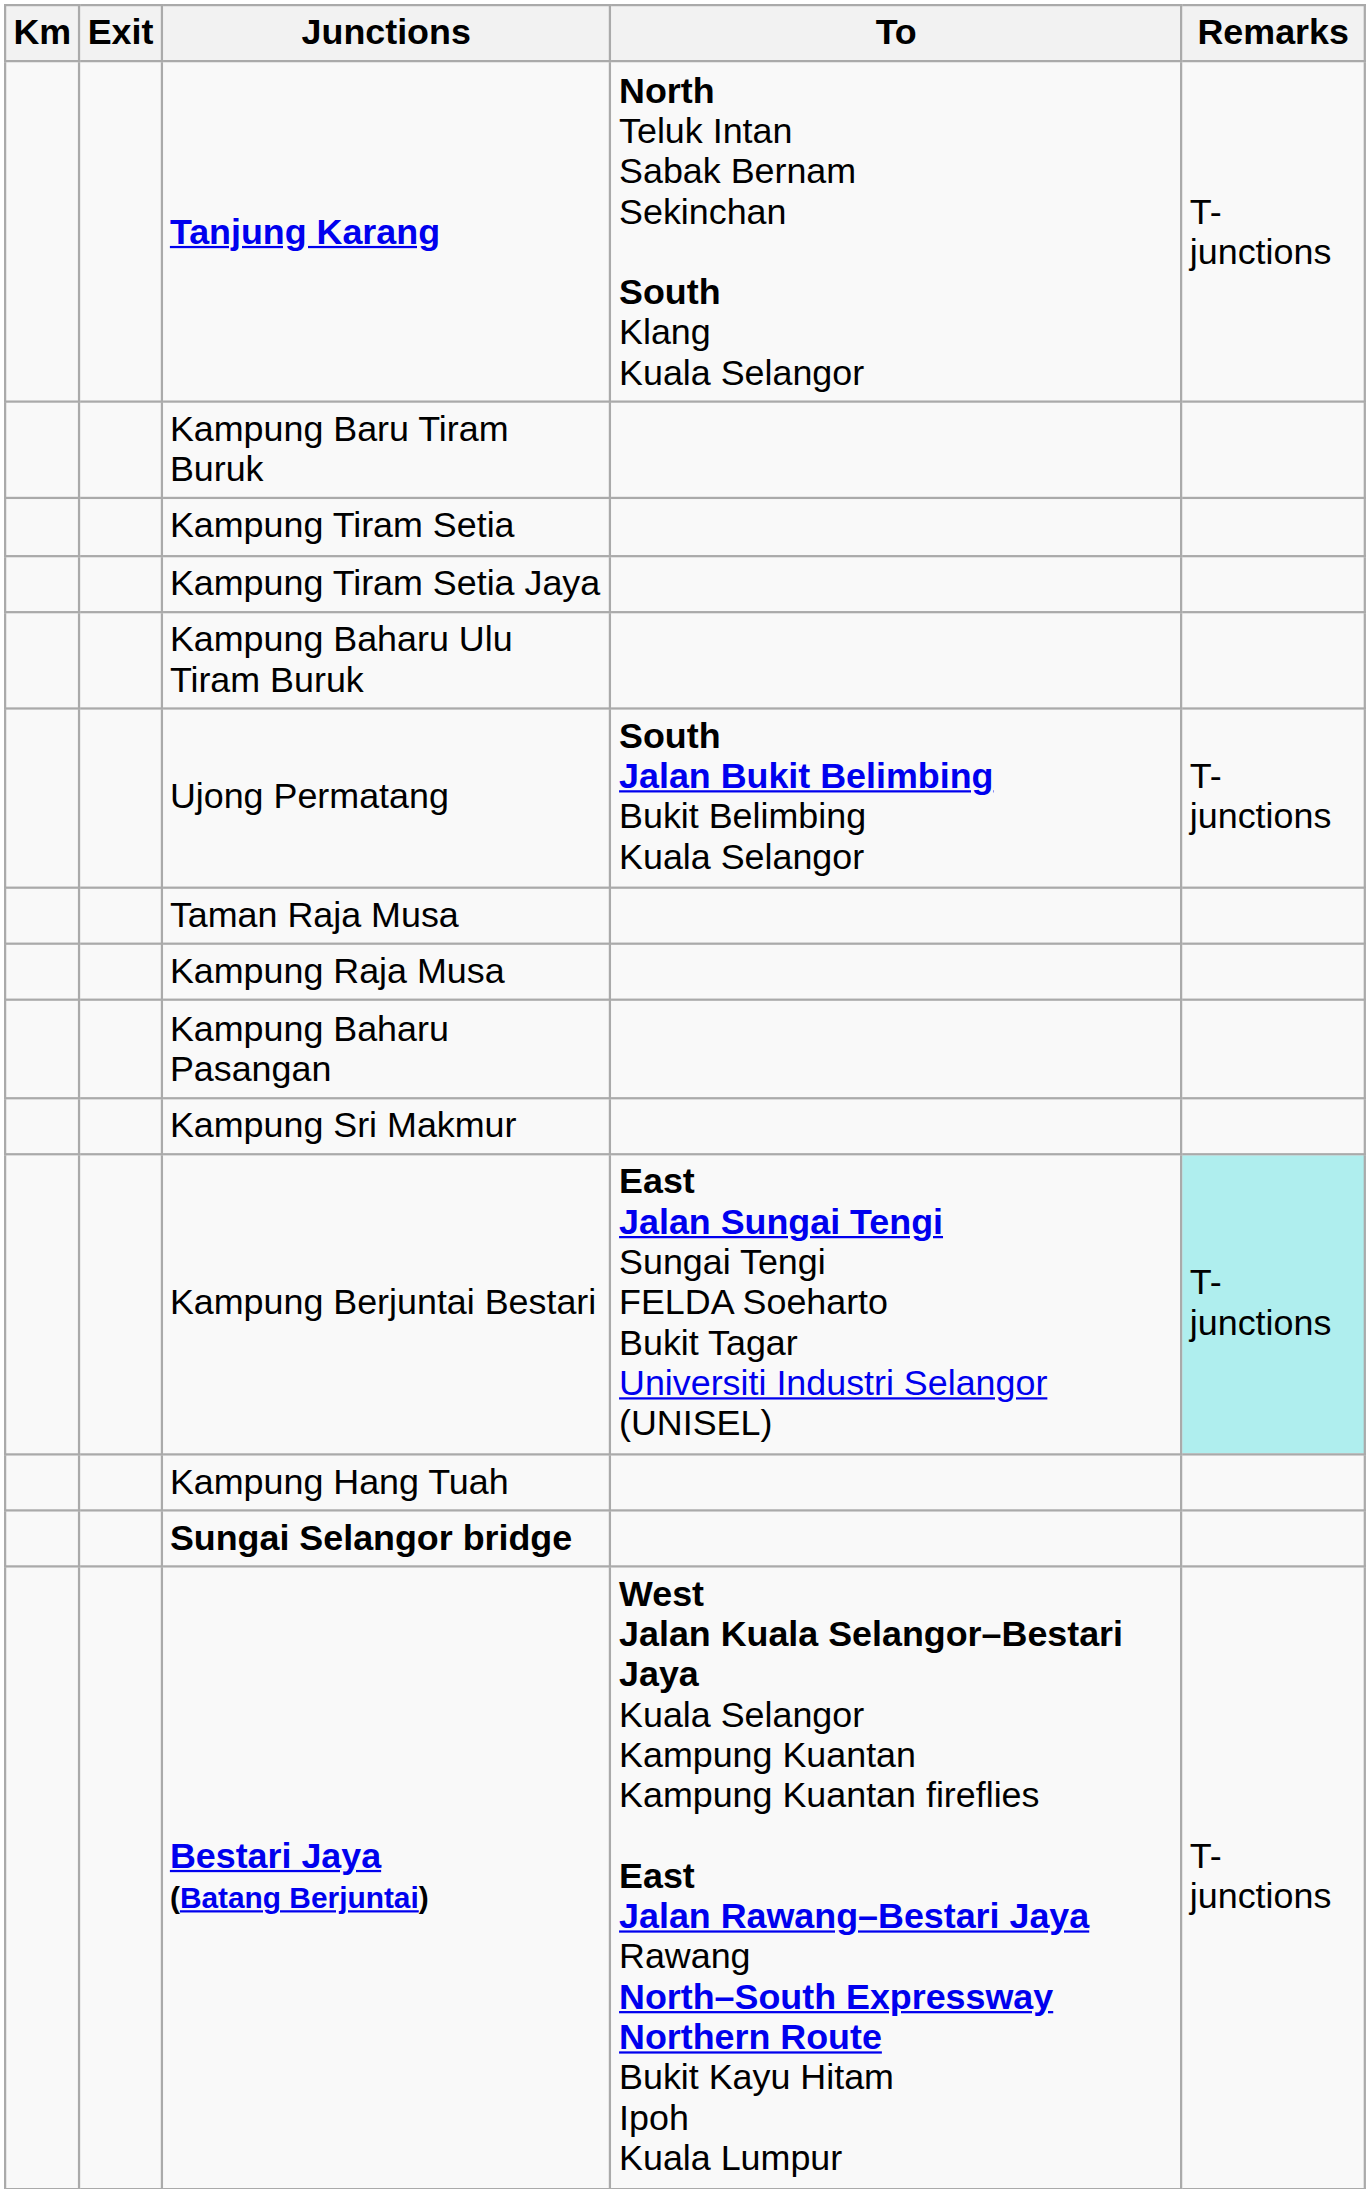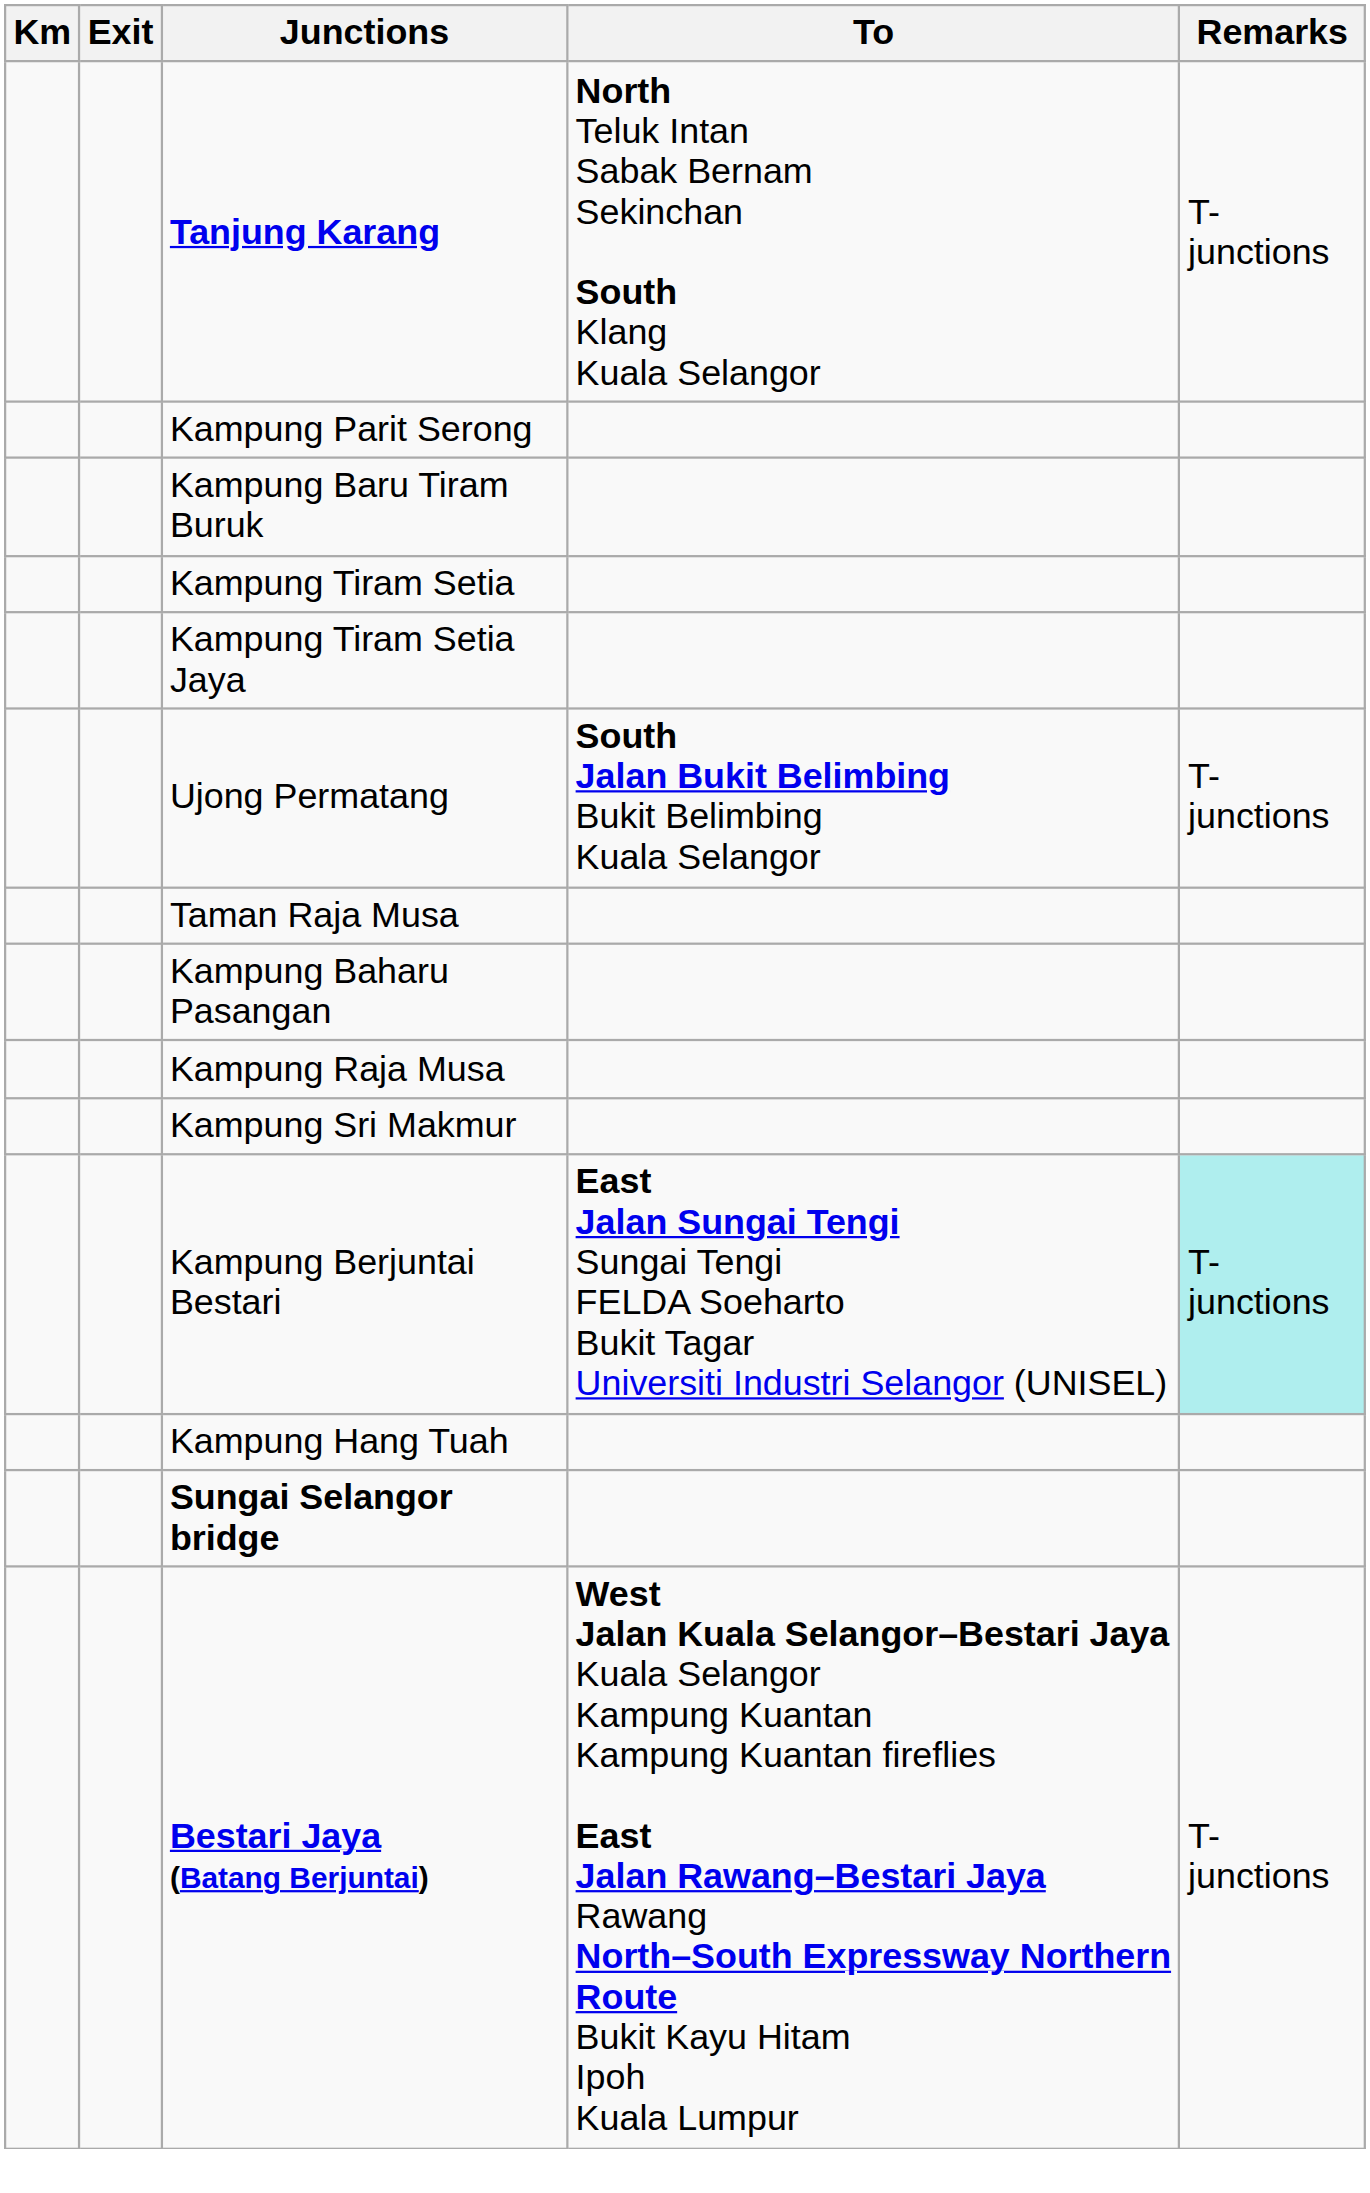+ row: Kampung Parit Serong
- row: Kampung Baharu Ulu Tiram Buruk
rows swapped: Kampung Raja Musa <-> Kampung Baharu Pasangan
